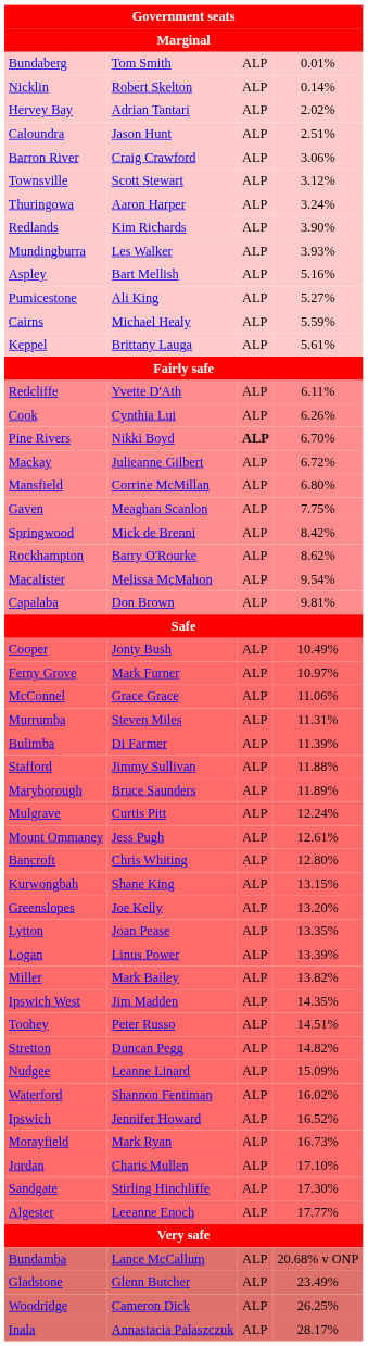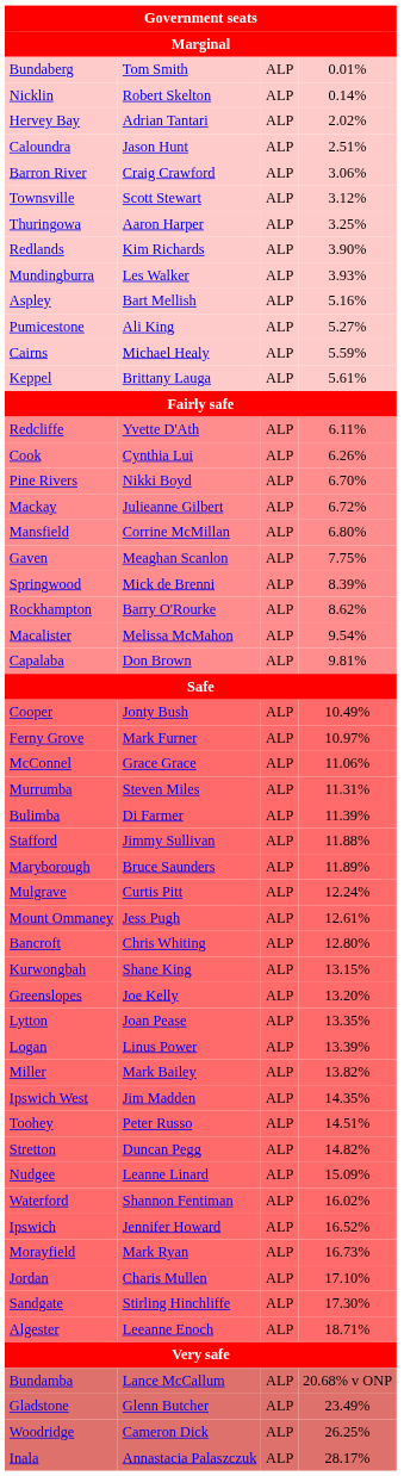Thuringowa | column 4: 3.24% -> 3.25%
Pine Rivers | column 3: bold -> normal
Springwood | column 4: 8.42% -> 8.39%
Algester | column 4: 17.77% -> 18.71%
